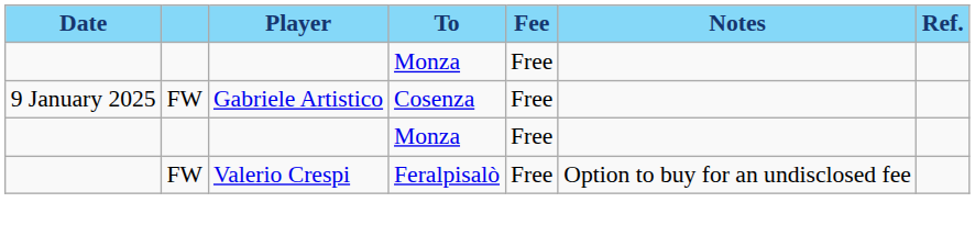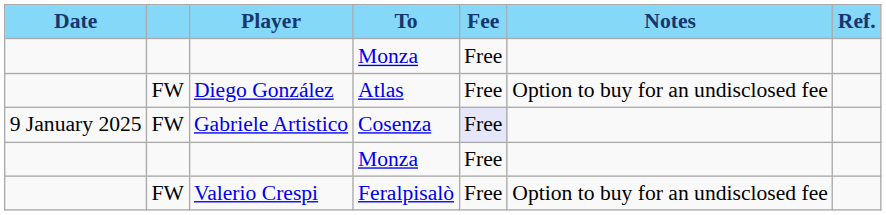+ row: FW | Diego González | Atlas | Free | Option to buy for an undisclosed fee
Gabriele Artistico | Fee: no background -> lavender background
